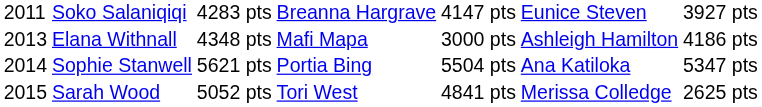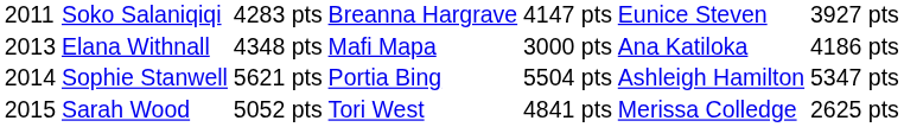Elana Withnall | column 6: Ashleigh Hamilton -> Ana Katiloka
Sophie Stanwell | column 6: Ana Katiloka -> Ashleigh Hamilton
